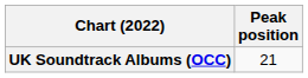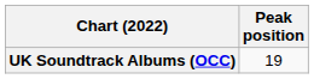UK Soundtrack Albums (OCC) | Peak position: 21 -> 19
